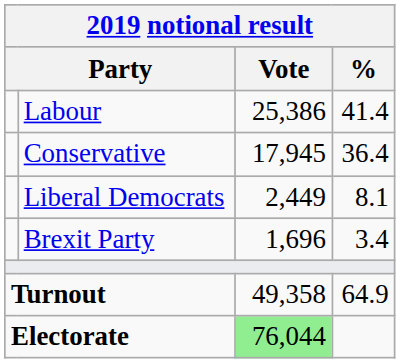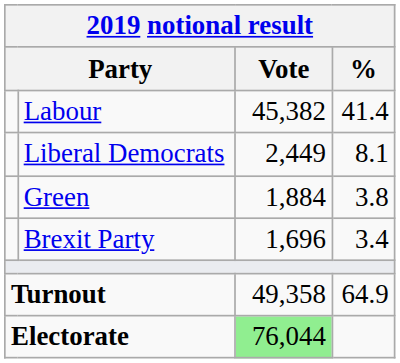Labour | Vote: 25,386 -> 45,382
- row: Conservative | 17,945 | 36.4
+ row: Green | 1,884 | 3.8
